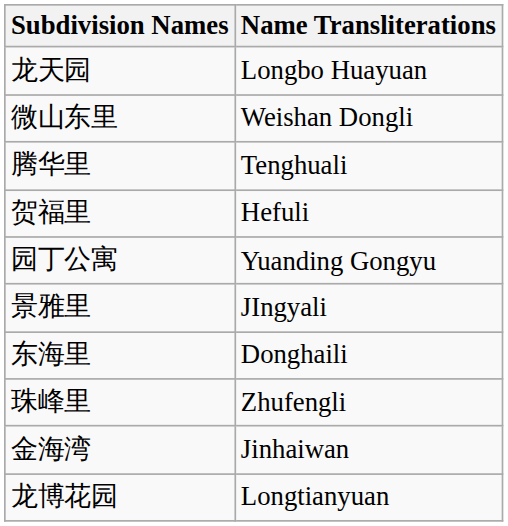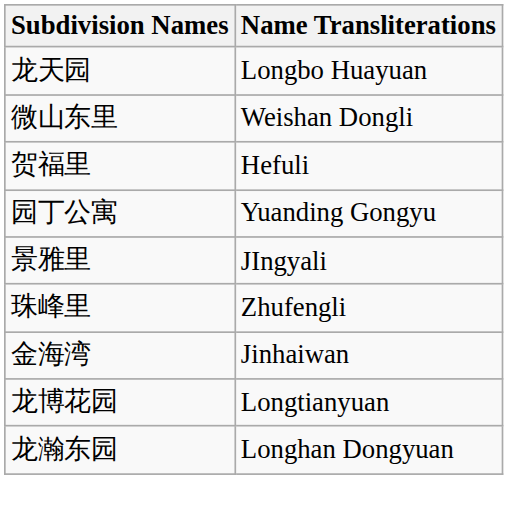- row: 腾华里 | Tenghuali
- row: 东海里 | Donghaili
+ row: 龙瀚东园 | Longhan Dongyuan
